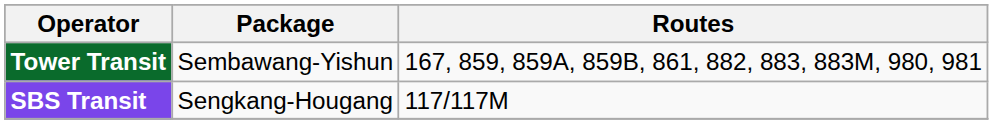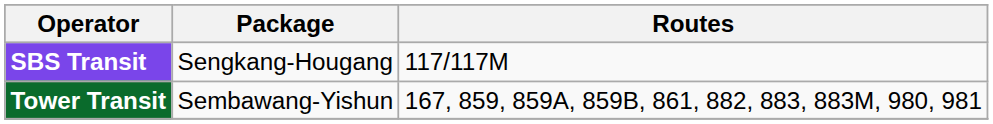rows swapped: SBS Transit <-> Tower Transit
